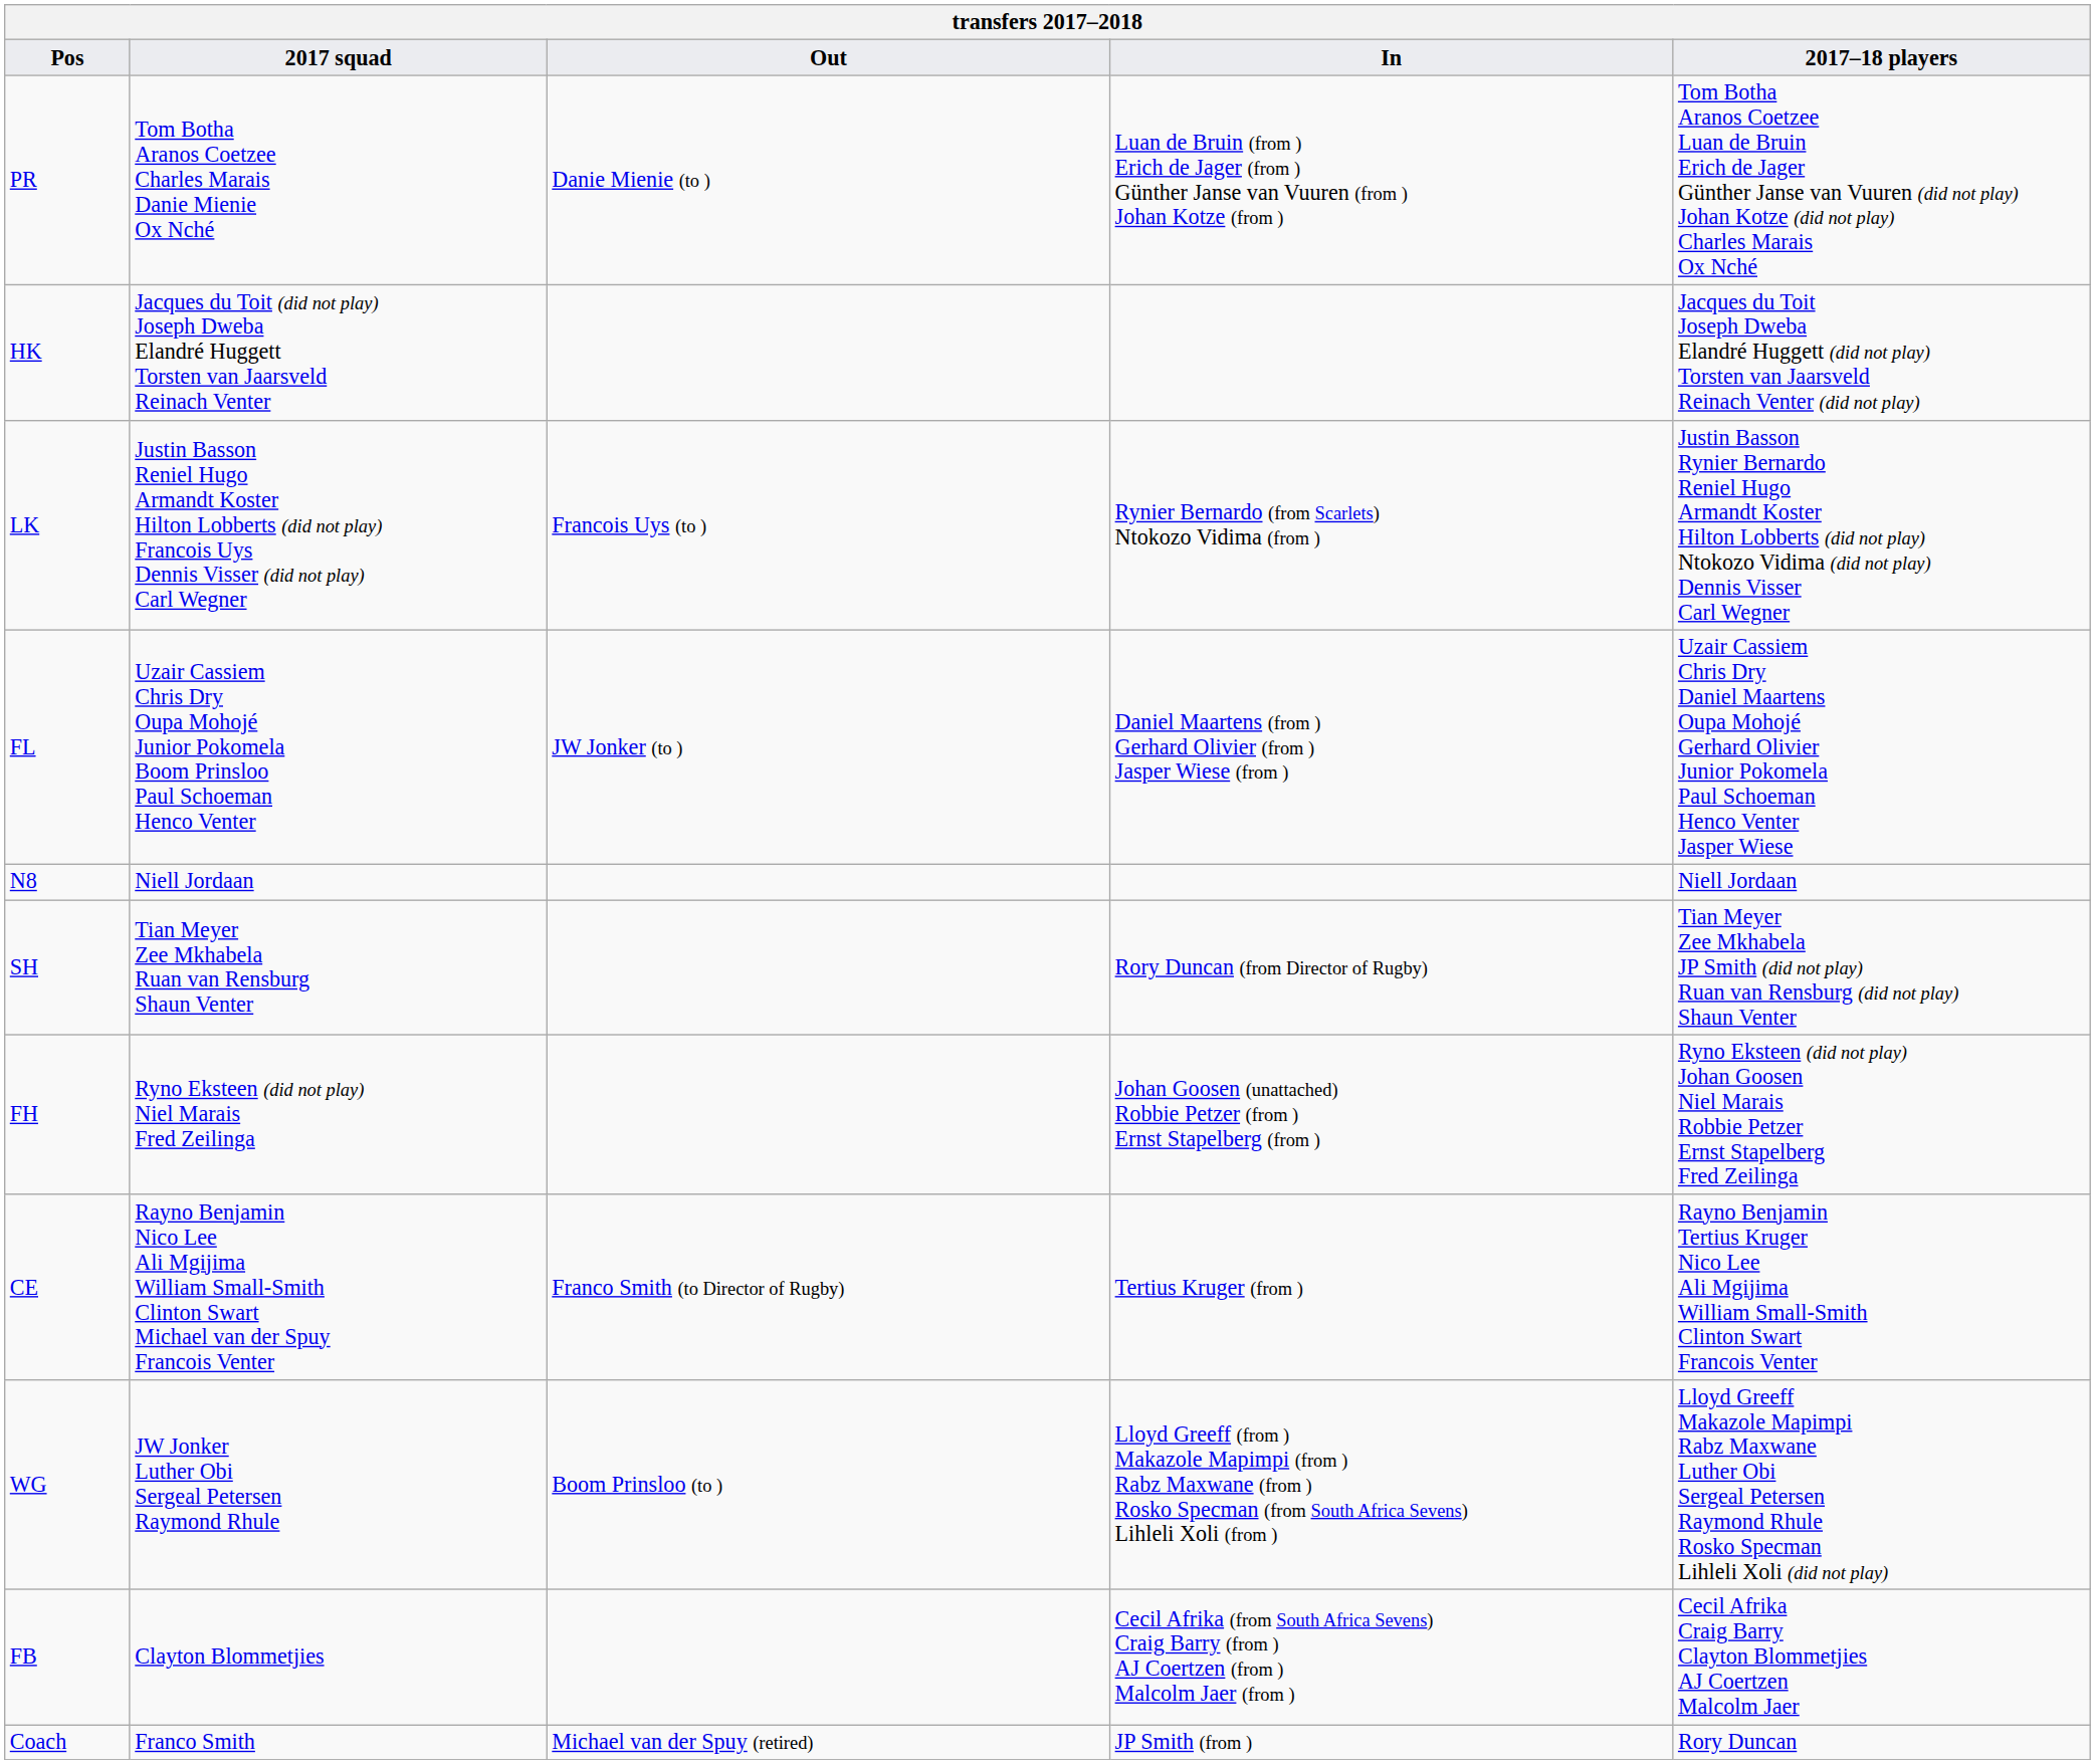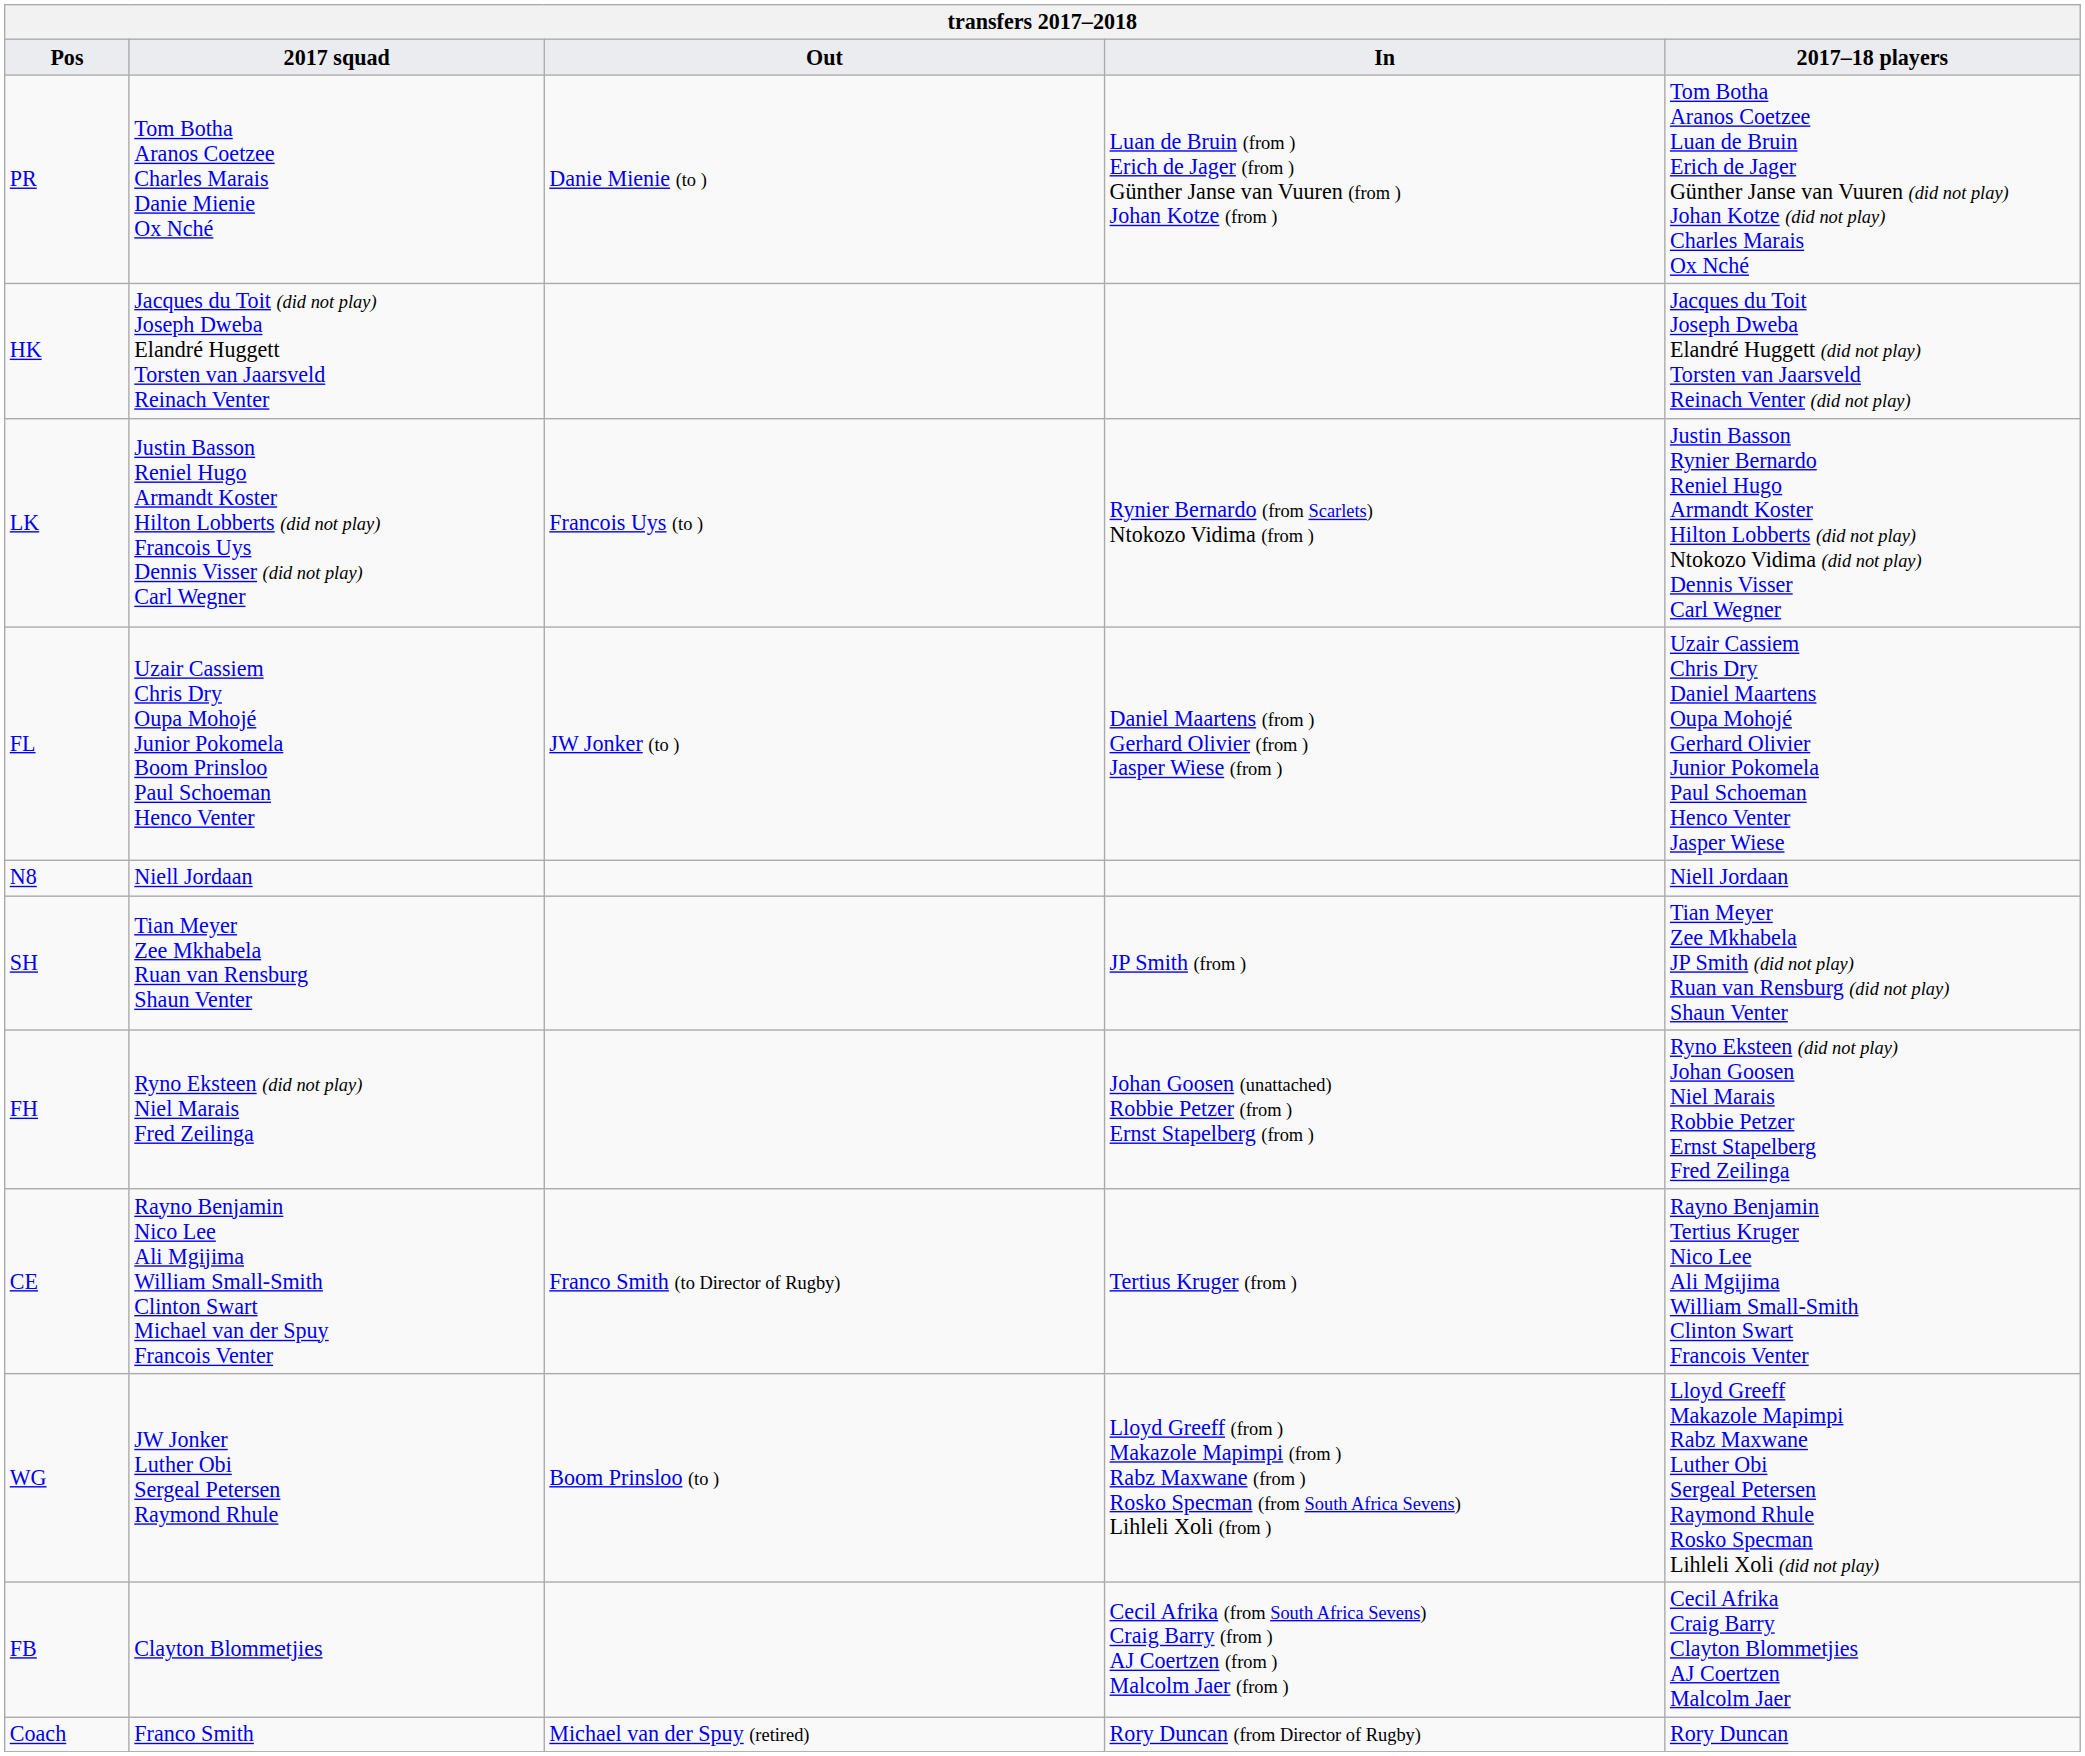SH | In: Rory Duncan (from Director of Rugby) -> JP Smith (from )
Coach | In: JP Smith (from ) -> Rory Duncan (from Director of Rugby)
